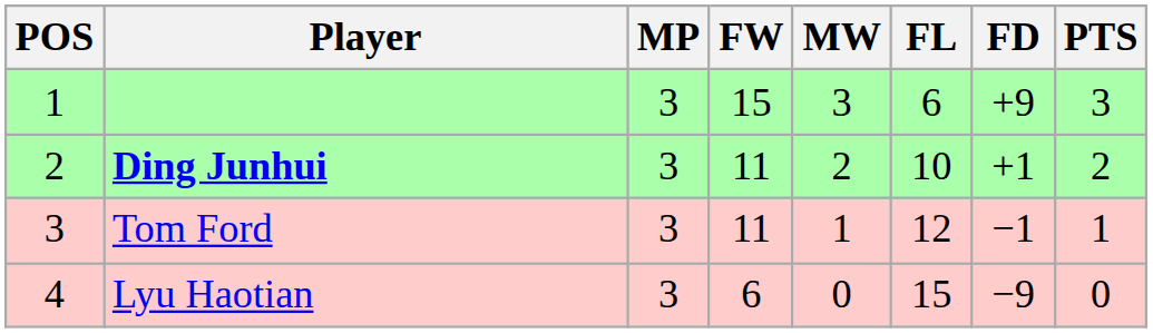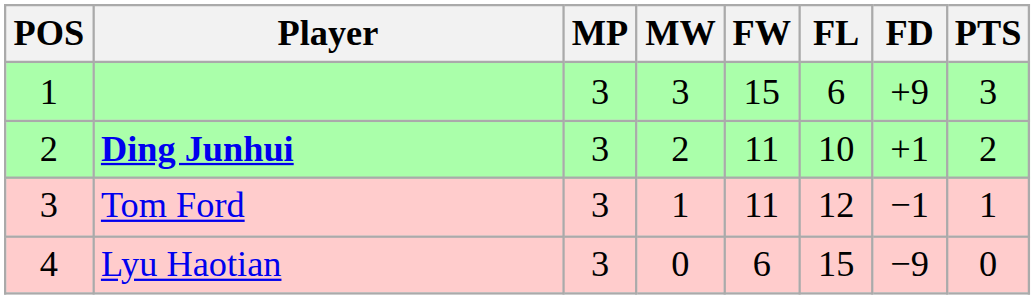columns swapped: MW <-> FW
